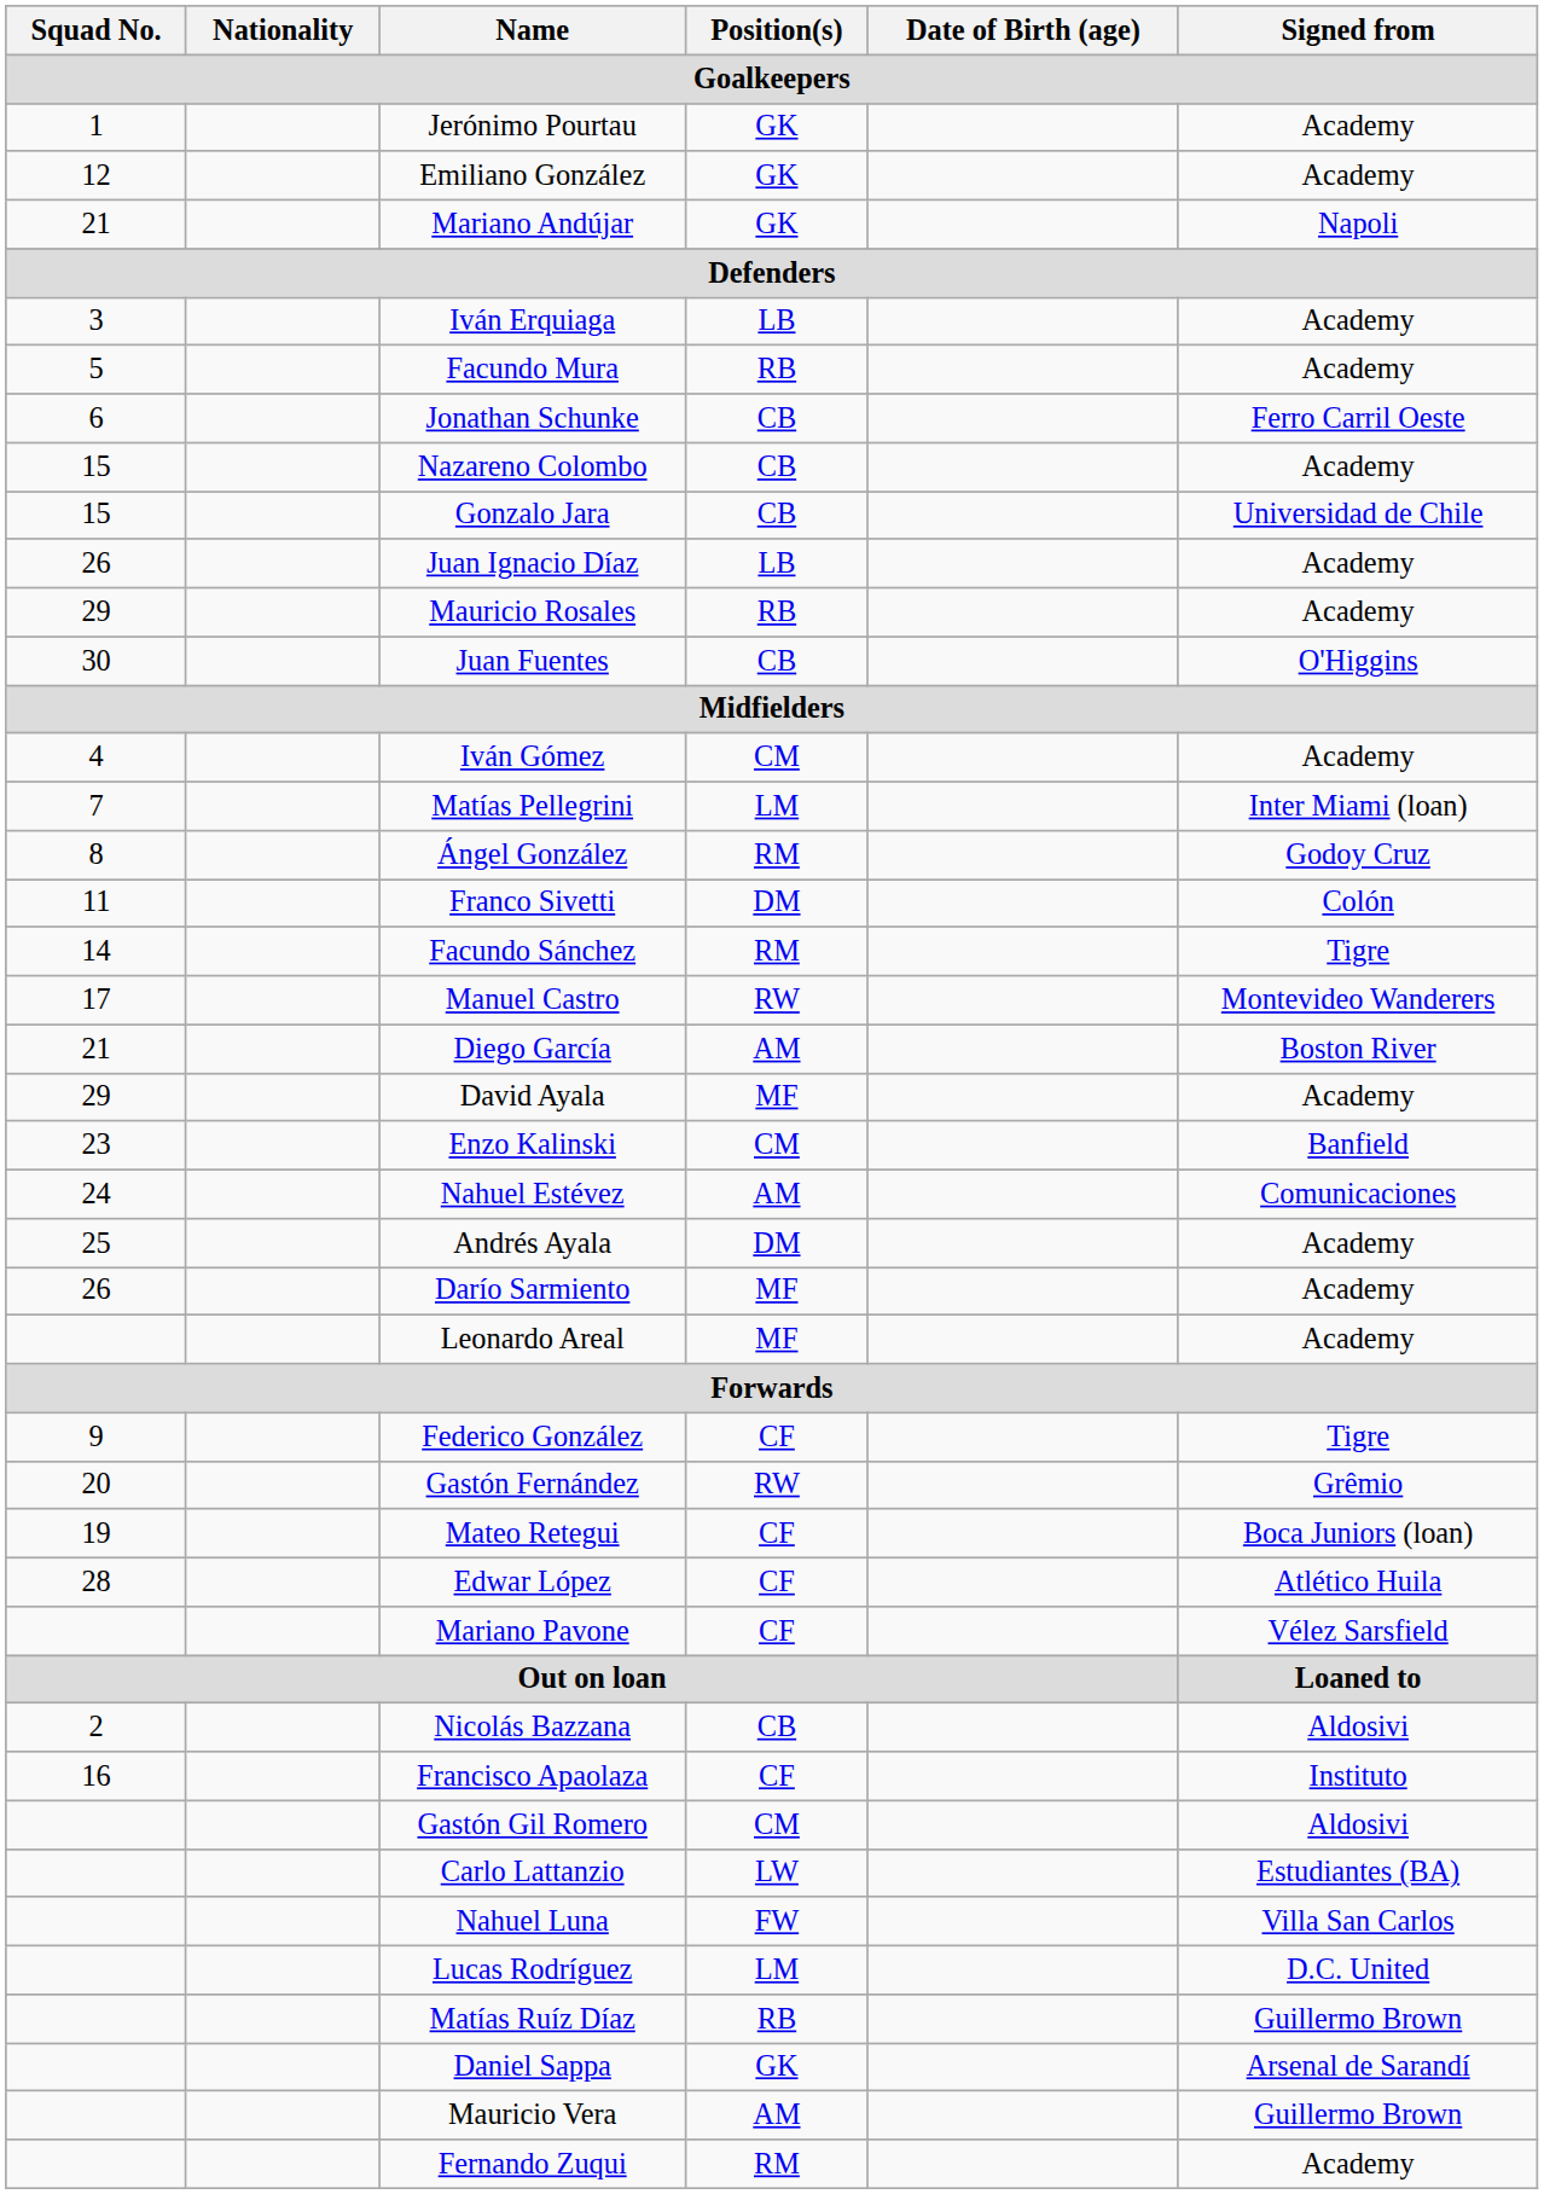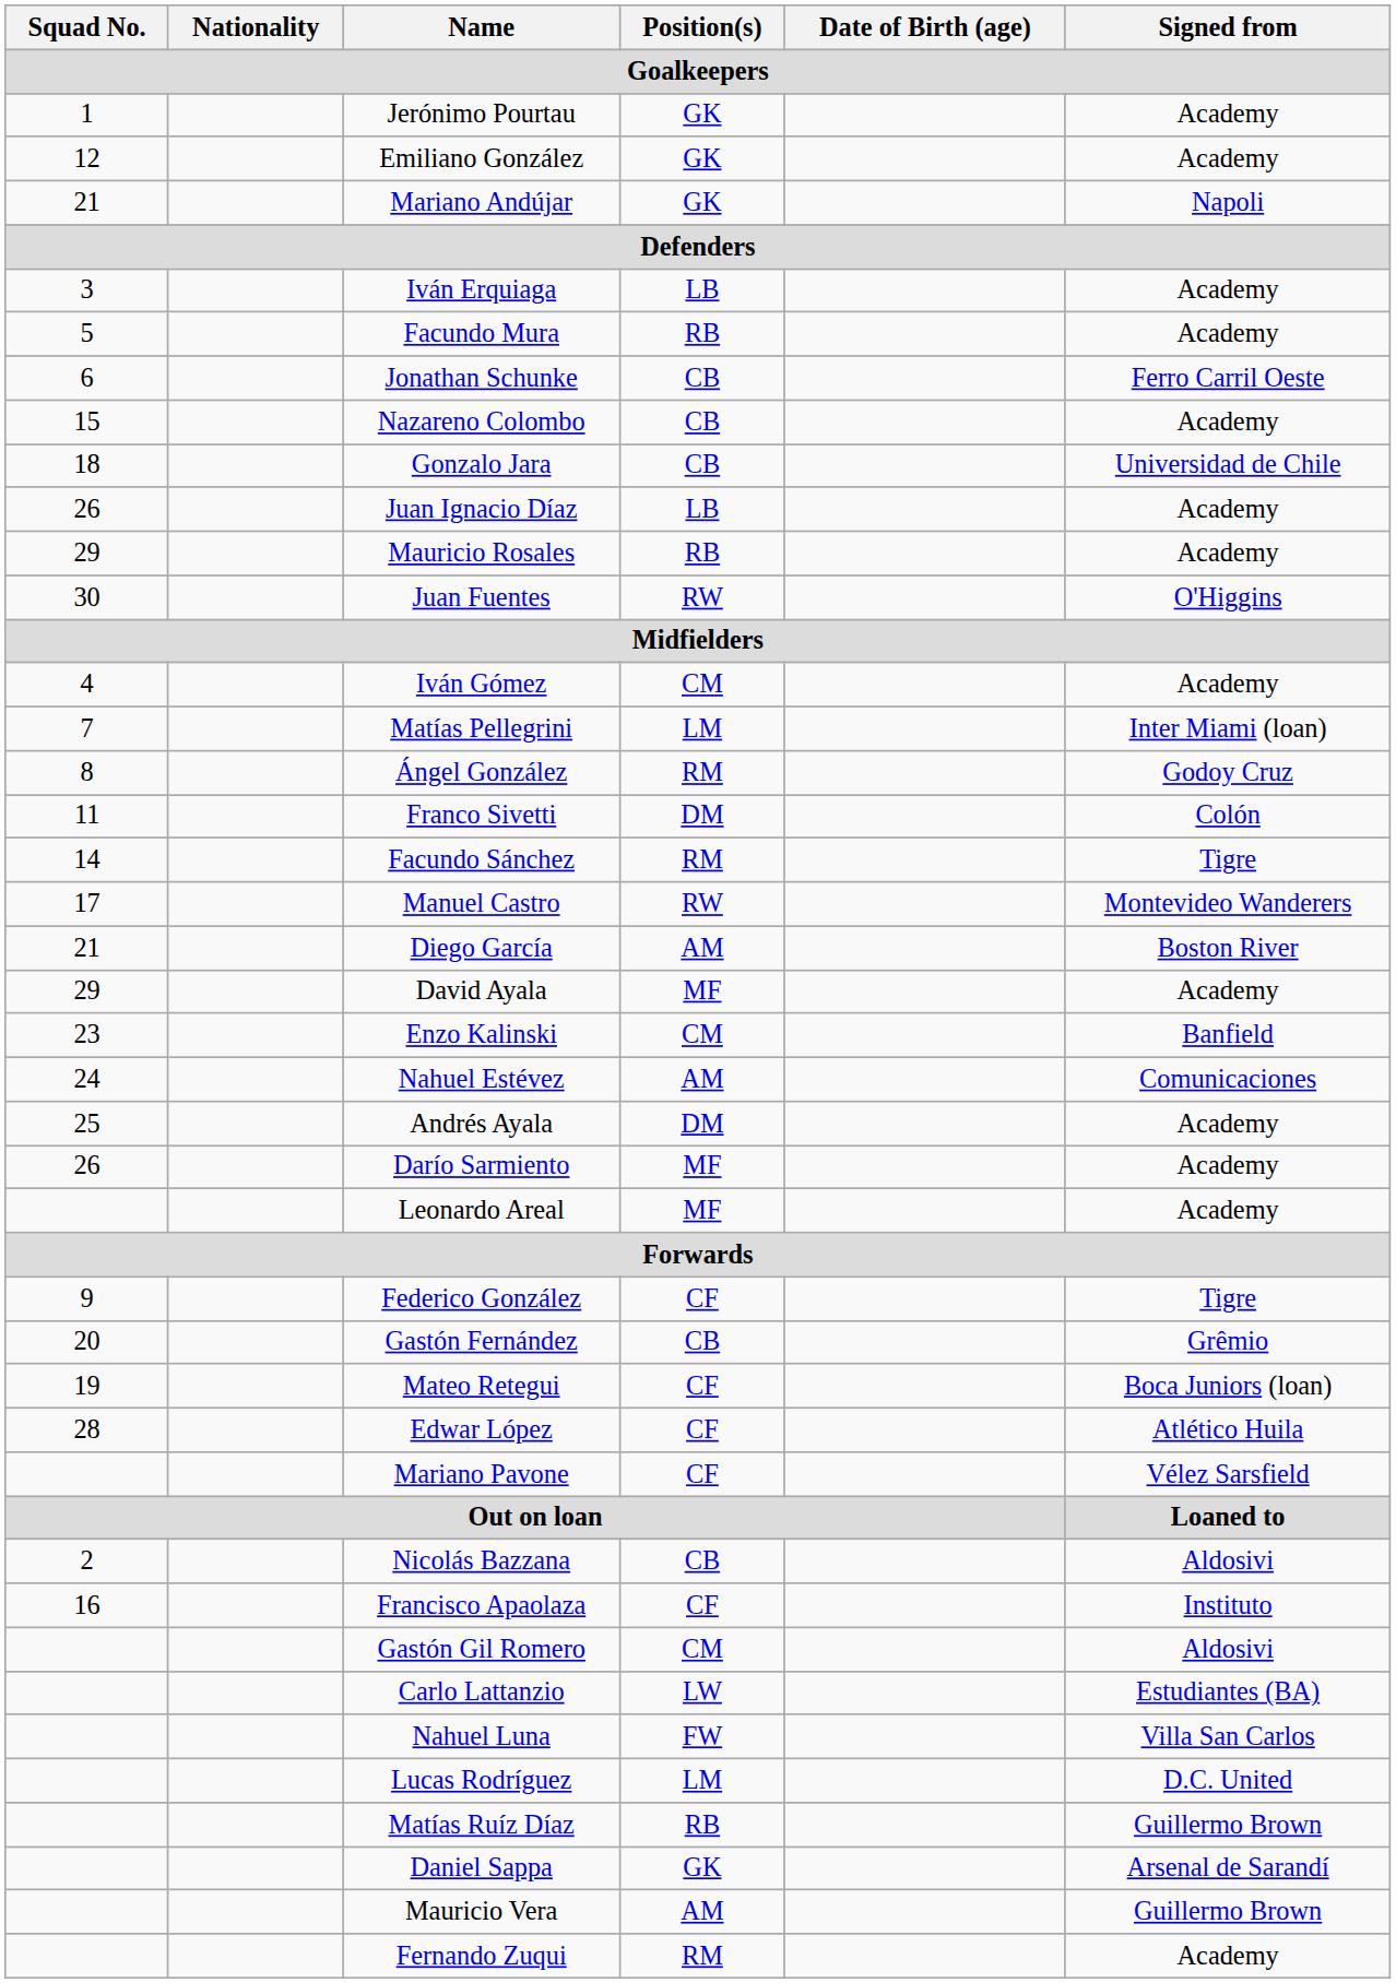Gonzalo Jara | Squad No. / Goalkeepers: 15 -> 18
Juan Fuentes | Position(s) / Goalkeepers: CB -> RW
Gastón Fernández | Position(s) / Goalkeepers: RW -> CB
